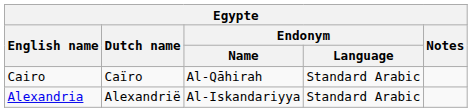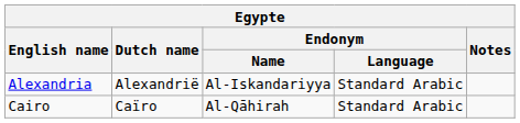rows swapped: Alexandria <-> Cairo
